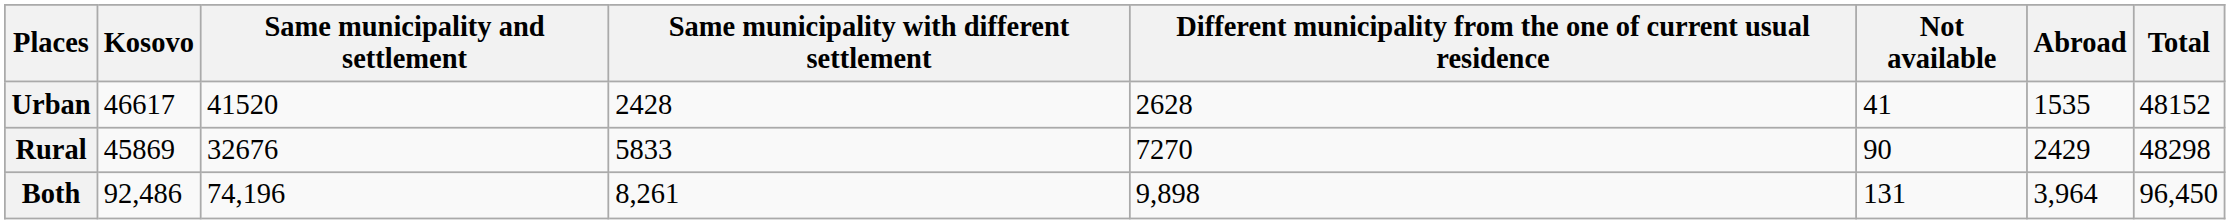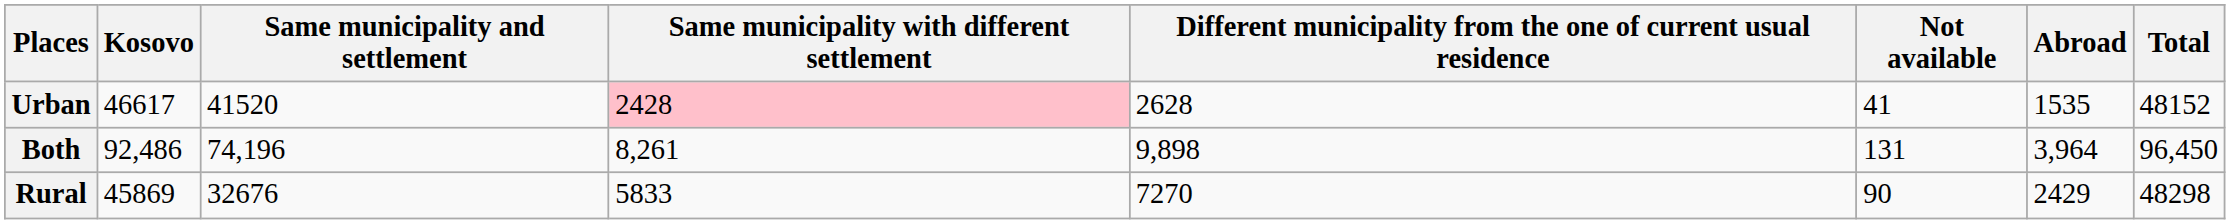Urban | Same municipality with different settlement: no background -> pink background
rows swapped: Rural <-> Both
